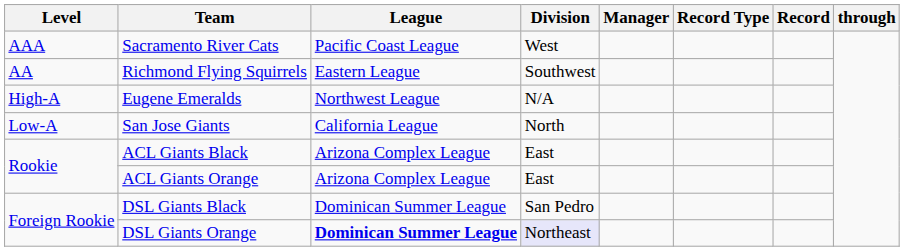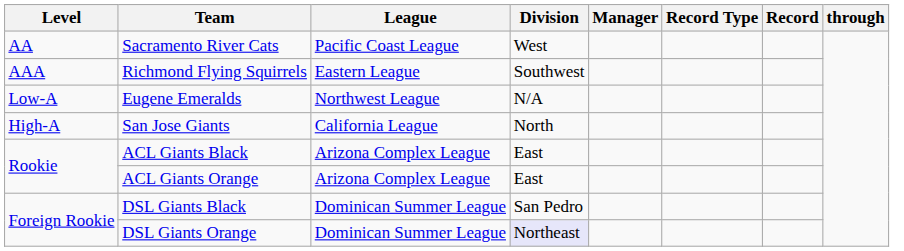Sacramento River Cats | Level: AAA -> AA
Richmond Flying Squirrels | Level: AA -> AAA
Eugene Emeralds | Level: High-A -> Low-A
San Jose Giants | Level: Low-A -> High-A
DSL Giants Orange | League: bold -> normal
